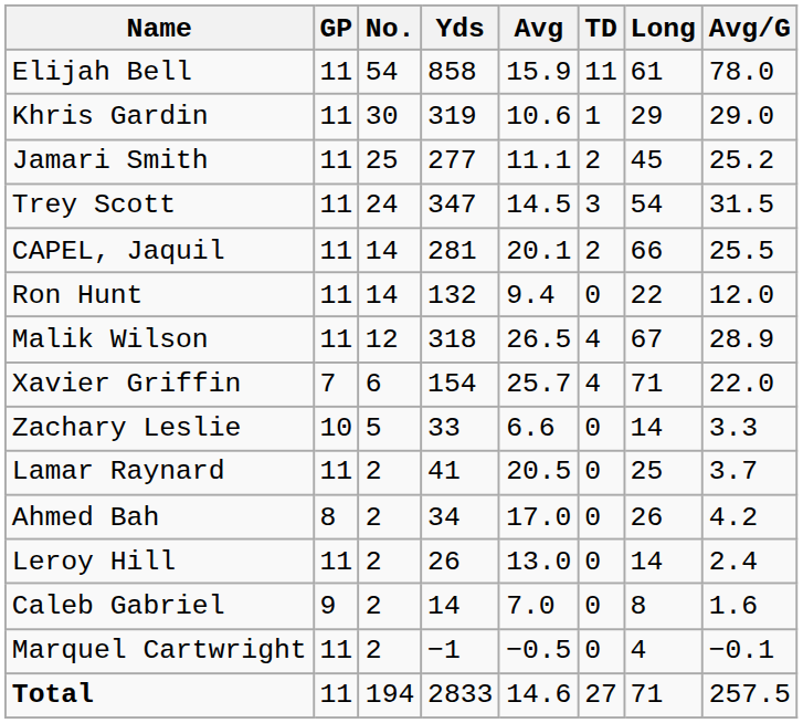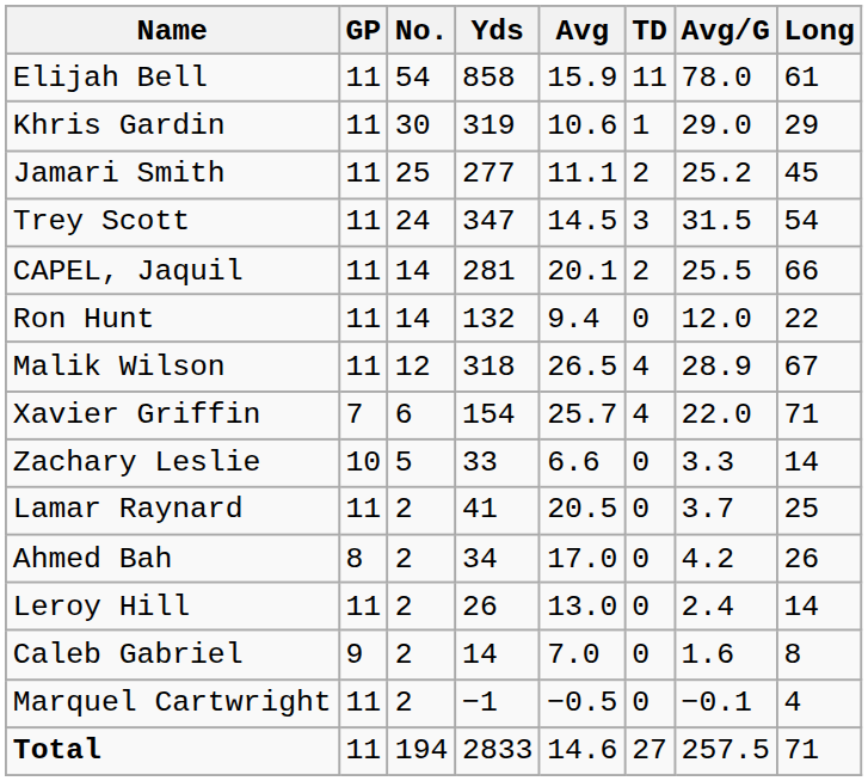columns swapped: Long <-> Avg/G
